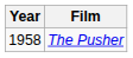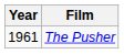The Pusher | Year: 1958 -> 1961
